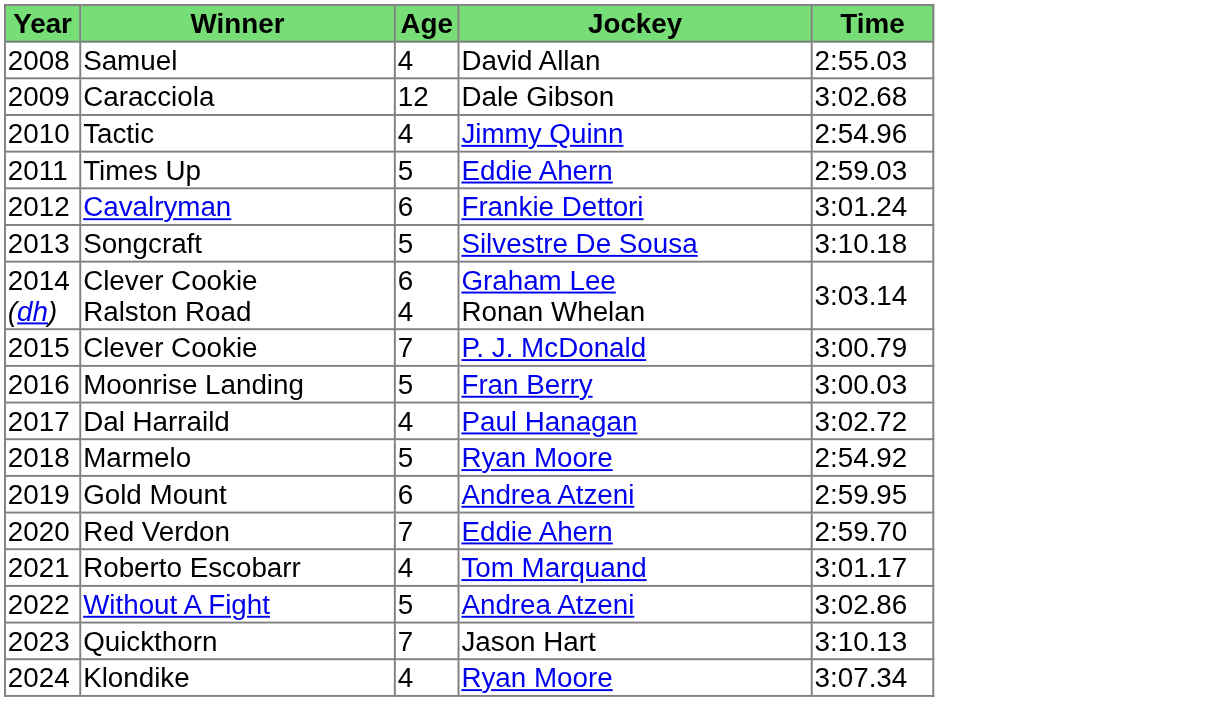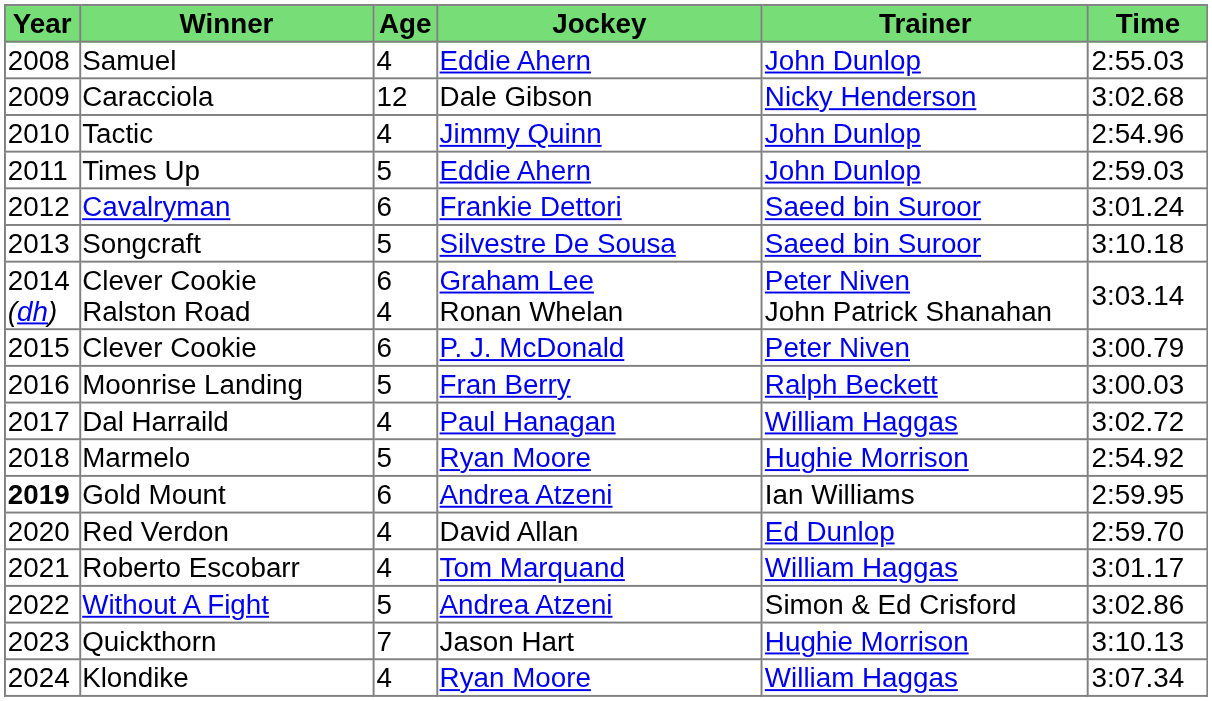+ column: Trainer | John Dunlop | Nicky Henderson | John Dunlop | John Dunlop | Saeed bin Suroor | Saeed bin Suroor | Peter Niven John Patrick Shanahan | Peter Niven | Ralph Beckett | William Haggas | Hughie Morrison | Ian Williams | Ed Dunlop | William Haggas | Simon & Ed Crisford | Hughie Morrison | William Haggas
Samuel | Jockey: David Allan -> Eddie Ahern
Clever Cookie | Age: 7 -> 6
Gold Mount | Year: normal -> bold
Red Verdon | Age: 7 -> 4
Red Verdon | Jockey: Eddie Ahern -> David Allan
